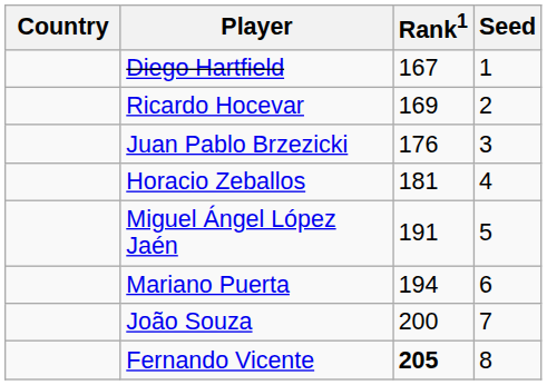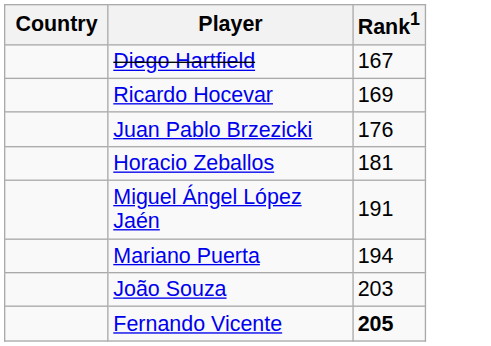- column: Seed | 1 | 2 | 3 | 4 | 5 | 6 | 7 | 8
João Souza | Rank1: 200 -> 203
